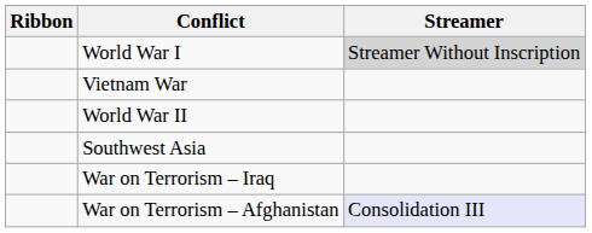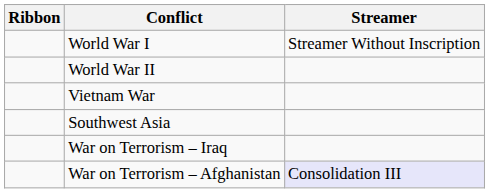World War I | Streamer: lightgrey background -> no background
rows swapped: World War II <-> Vietnam War
